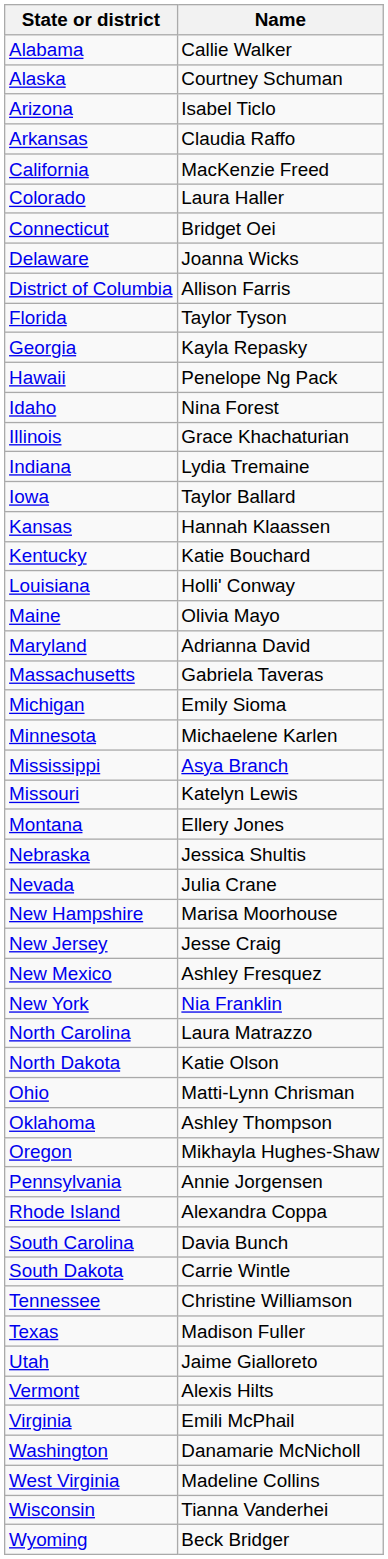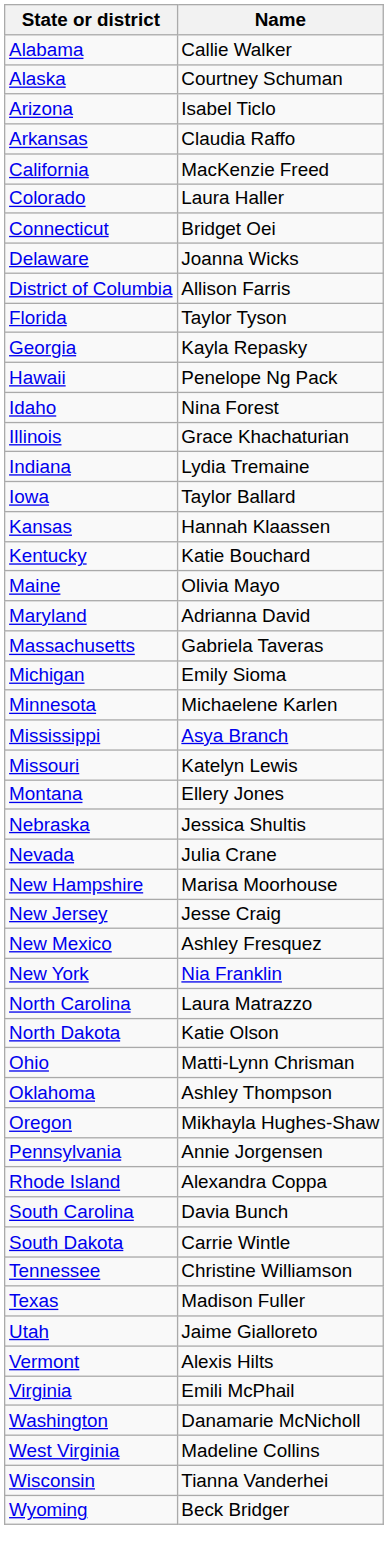- row: Louisiana | Holli' Conway
